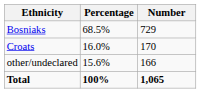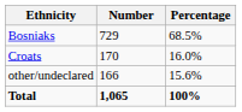columns swapped: Number <-> Percentage
